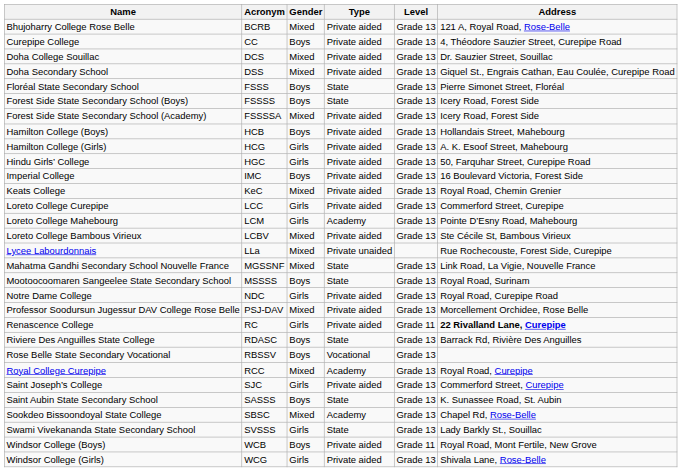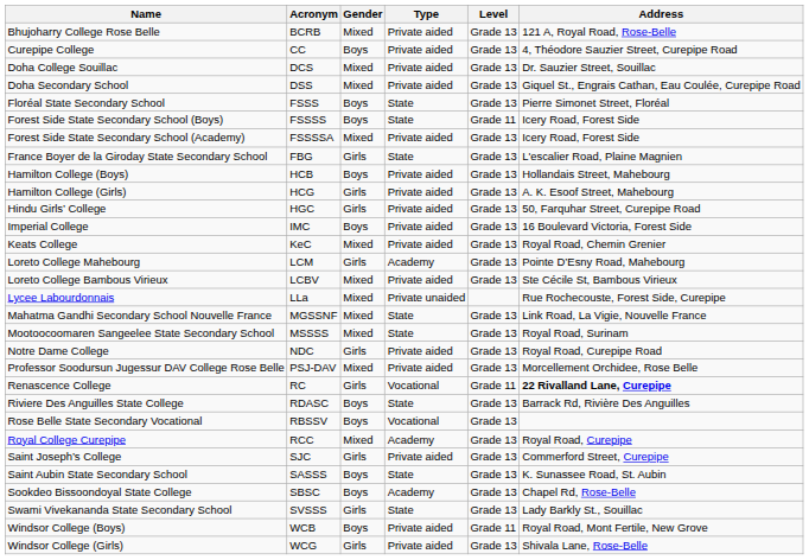Forest Side State Secondary School (Boys) | Level: Grade 13 -> Grade 11
+ row: France Boyer de la Giroday State Secondary School | FBG | Girls | State | Grade 13 | L'escalier Road, Plaine Magnien
- row: Loreto College Curepipe | LCC | Girls | Private aided | Grade 13 | Commerford Street, Curepipe
Mootoocoomaren Sangeelee State Secondary School | Gender: Boys -> Mixed
Renascence College | Type: Private aided -> Vocational
Sookdeo Bissoondoyal State College | Gender: Mixed -> Boys
